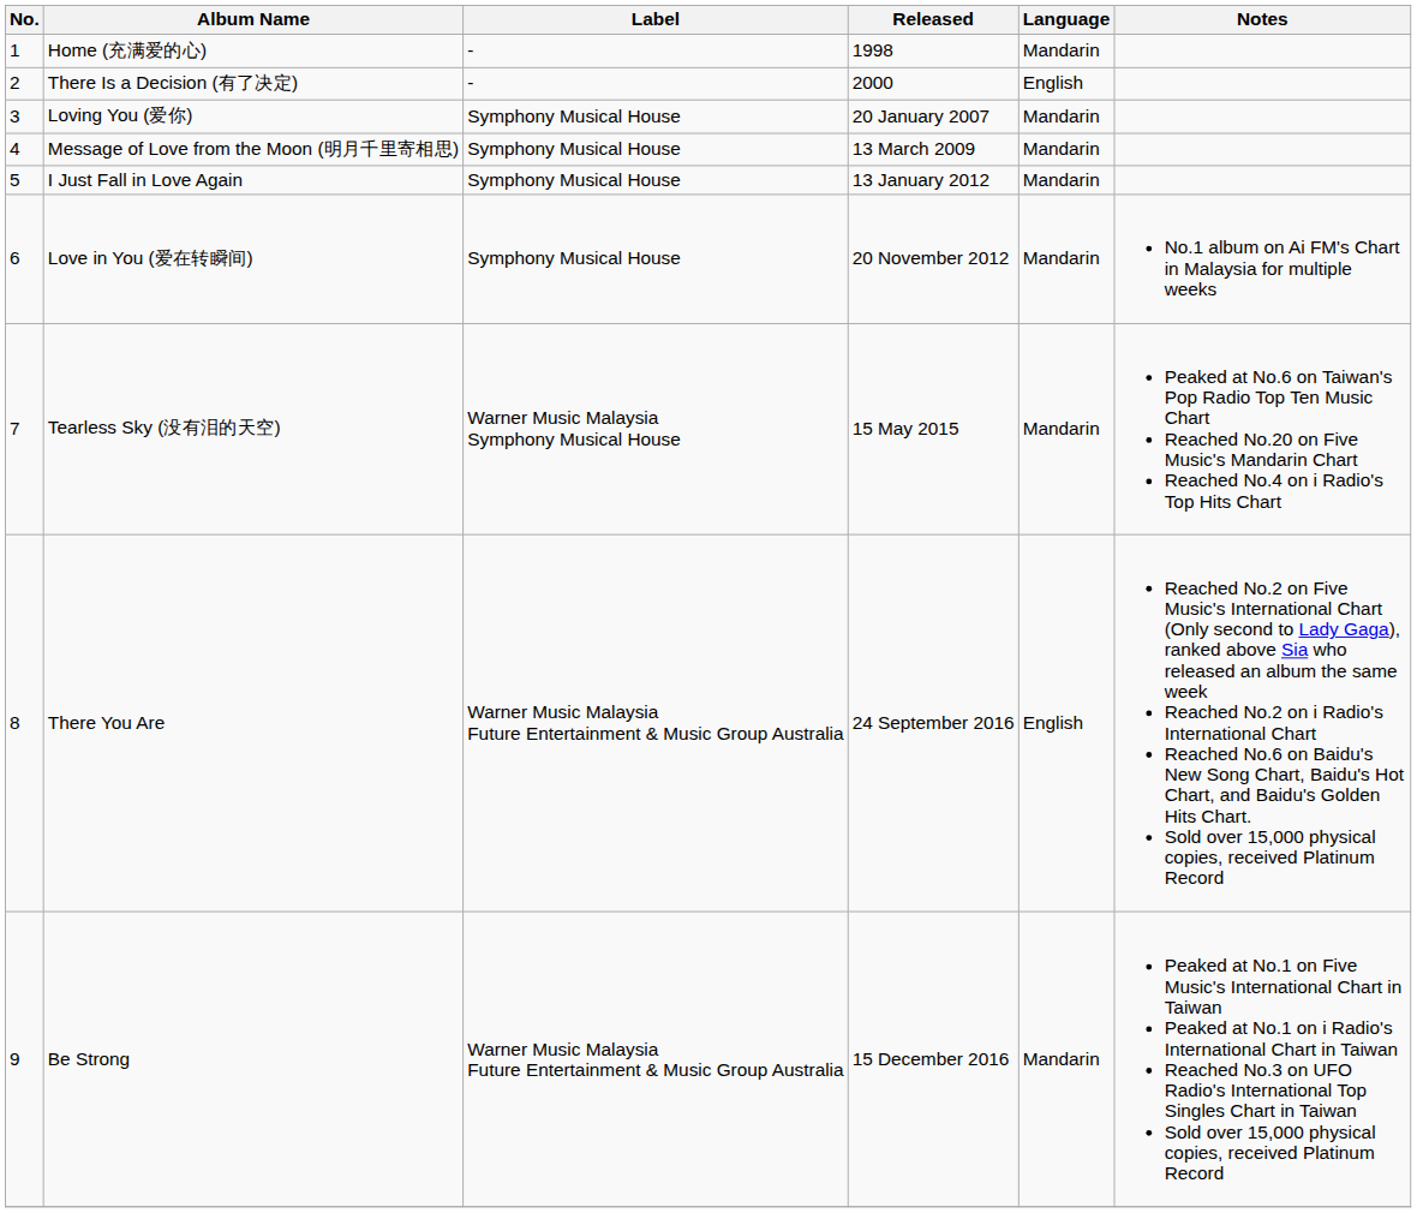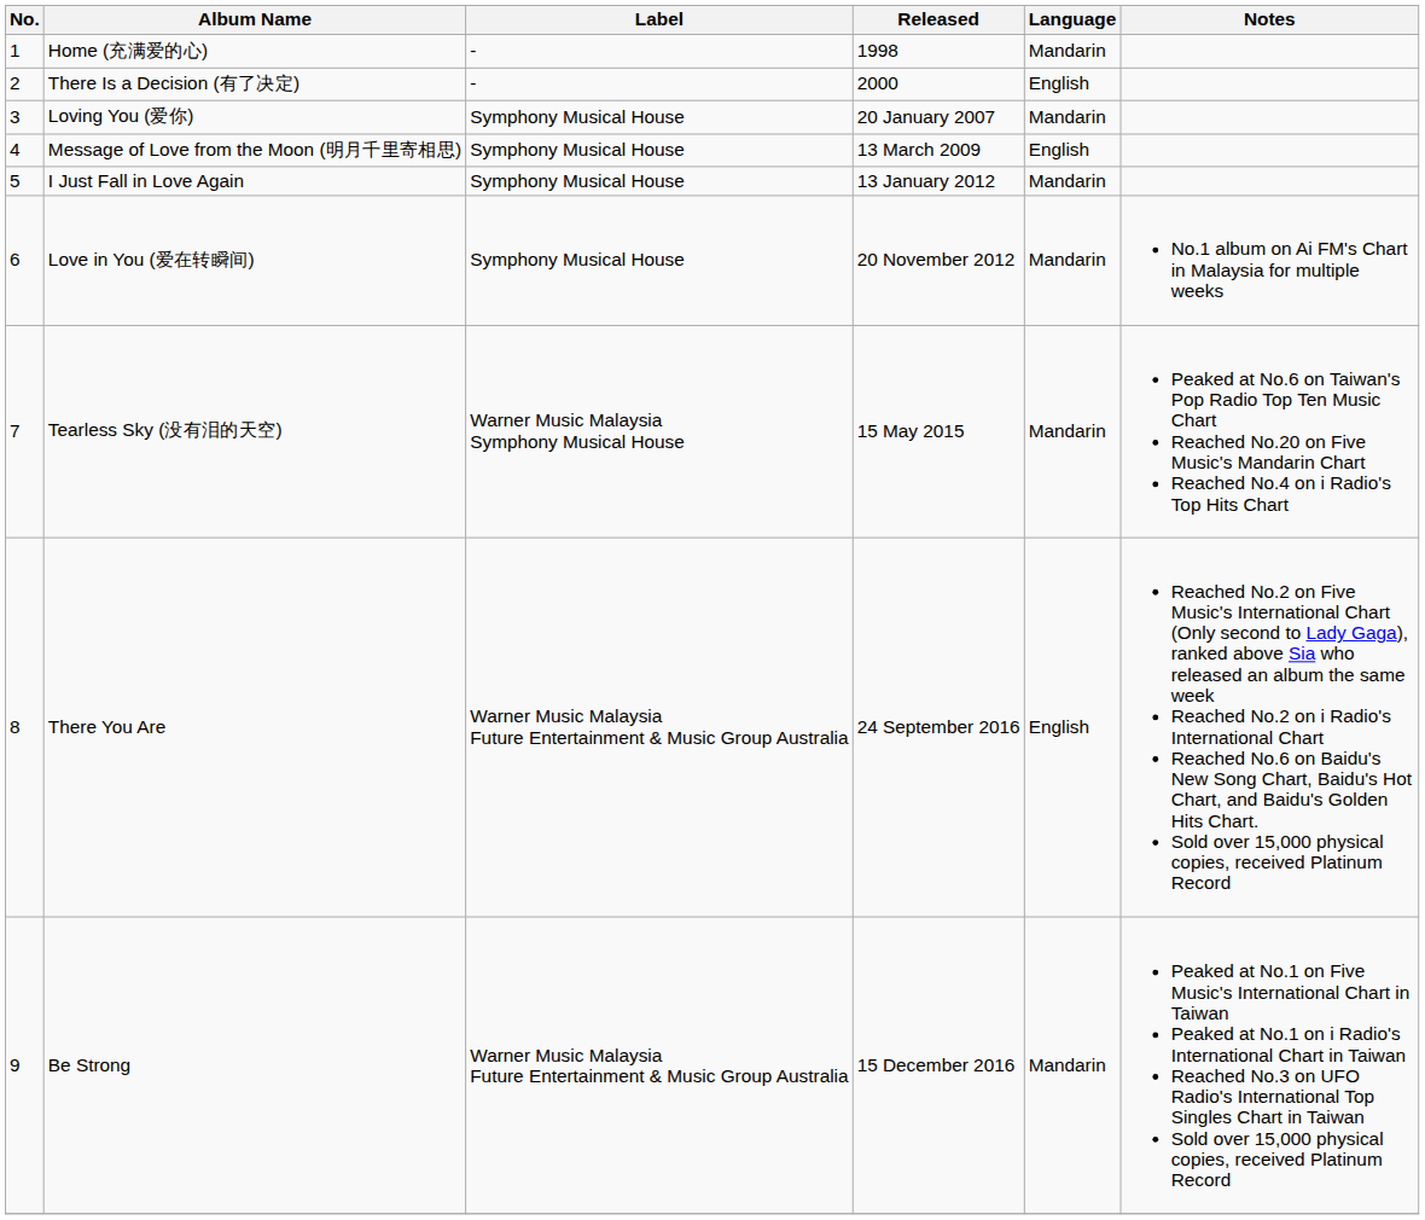Message of Love from the Moon (明月千里寄相思) | Language: Mandarin -> English
